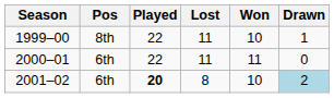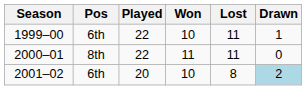columns swapped: Won <-> Lost
1999–00 | Pos: 8th -> 6th
2000–01 | Pos: 6th -> 8th
2001–02 | Played: bold -> normal
